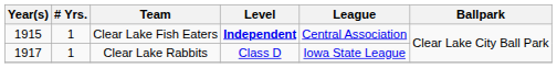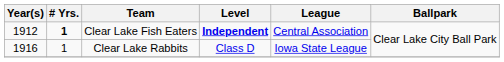Clear Lake Fish Eaters | Year(s): 1915 -> 1912
Clear Lake Fish Eaters | # Yrs.: normal -> bold
Clear Lake Rabbits | Year(s): 1917 -> 1916
